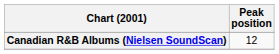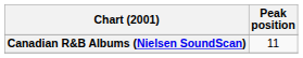Canadian R&B Albums (Nielsen SoundScan) | Peak position: 12 -> 11
